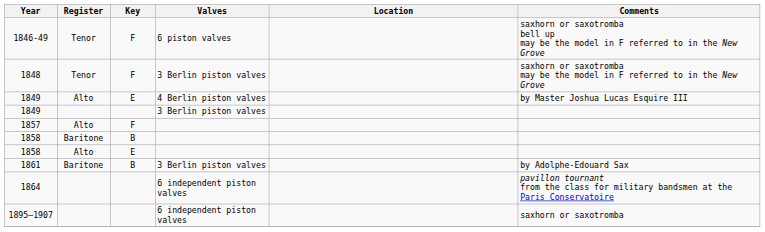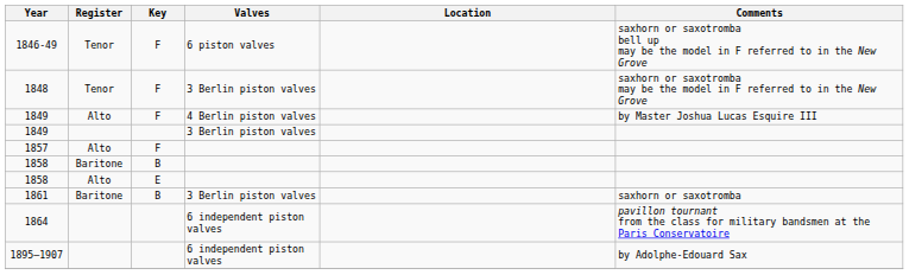1849 / Alto | Key: E -> F
1861 | Comments: by Adolphe-Edouard Sax -> saxhorn or saxotromba
1895–1907 | Comments: saxhorn or saxotromba -> by Adolphe-Edouard Sax
